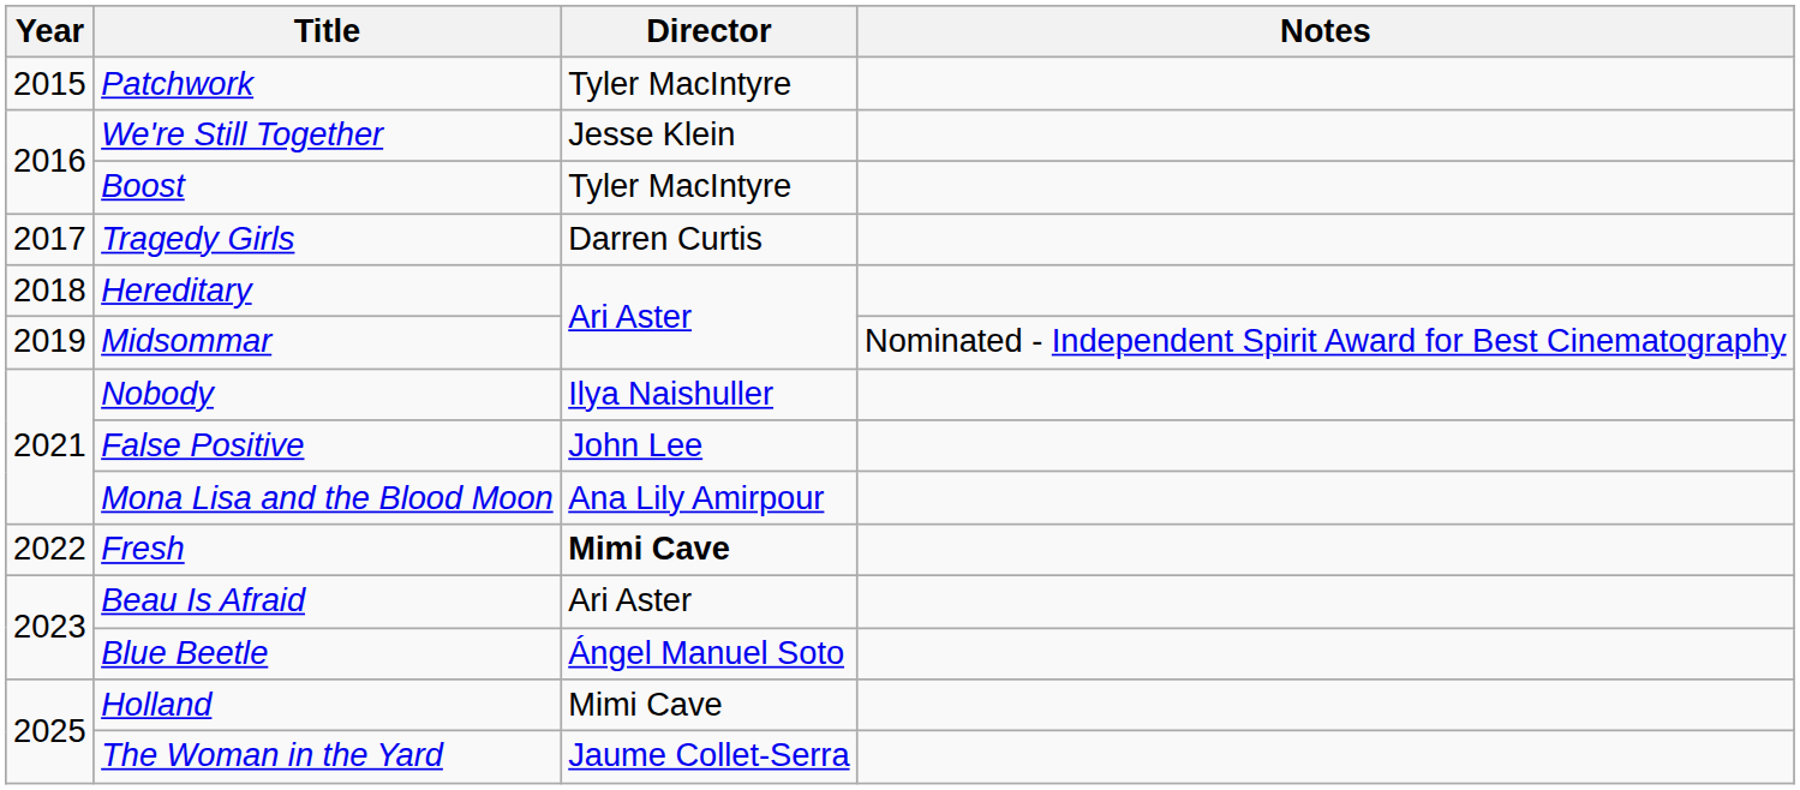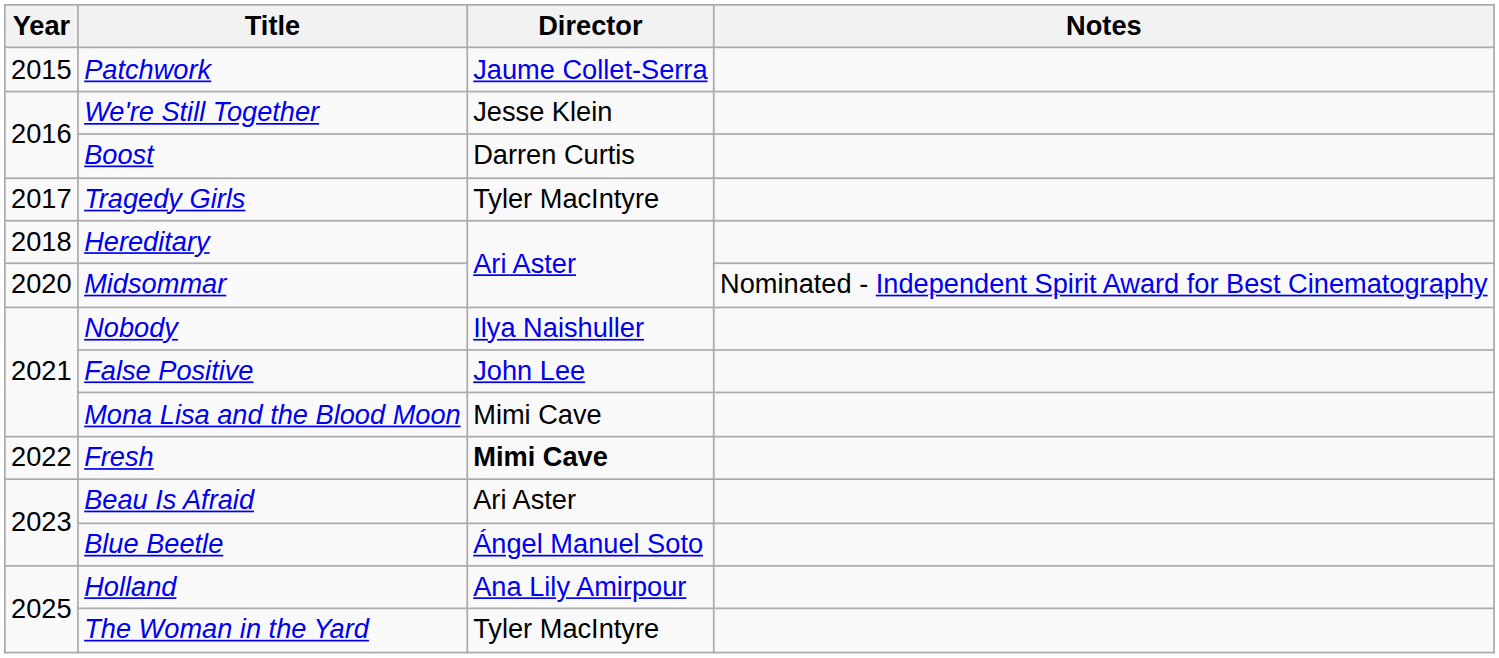Patchwork | Director: Tyler MacIntyre -> Jaume Collet-Serra
Boost | Director: Tyler MacIntyre -> Darren Curtis
Tragedy Girls | Director: Darren Curtis -> Tyler MacIntyre
Midsommar | Year: 2019 -> 2020
Mona Lisa and the Blood Moon | Director: Ana Lily Amirpour -> Mimi Cave
Holland | Director: Mimi Cave -> Ana Lily Amirpour
The Woman in the Yard | Director: Jaume Collet-Serra -> Tyler MacIntyre
